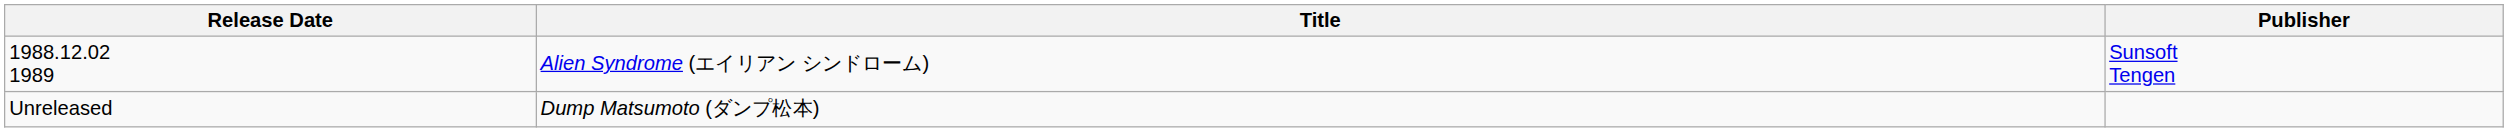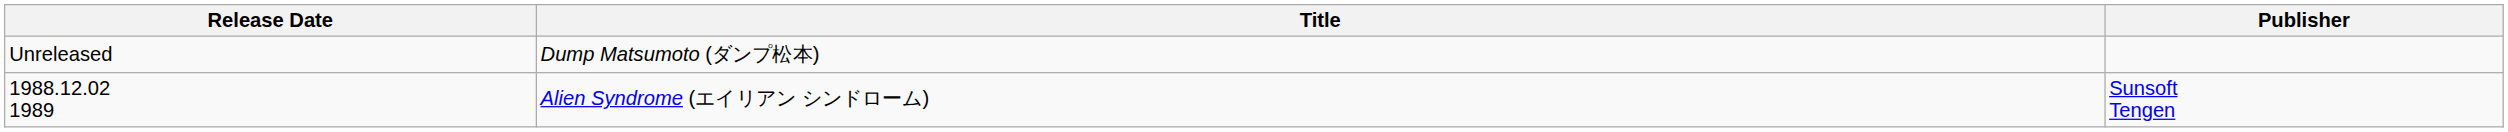rows swapped: 1988.12.02 1989 <-> Unreleased
